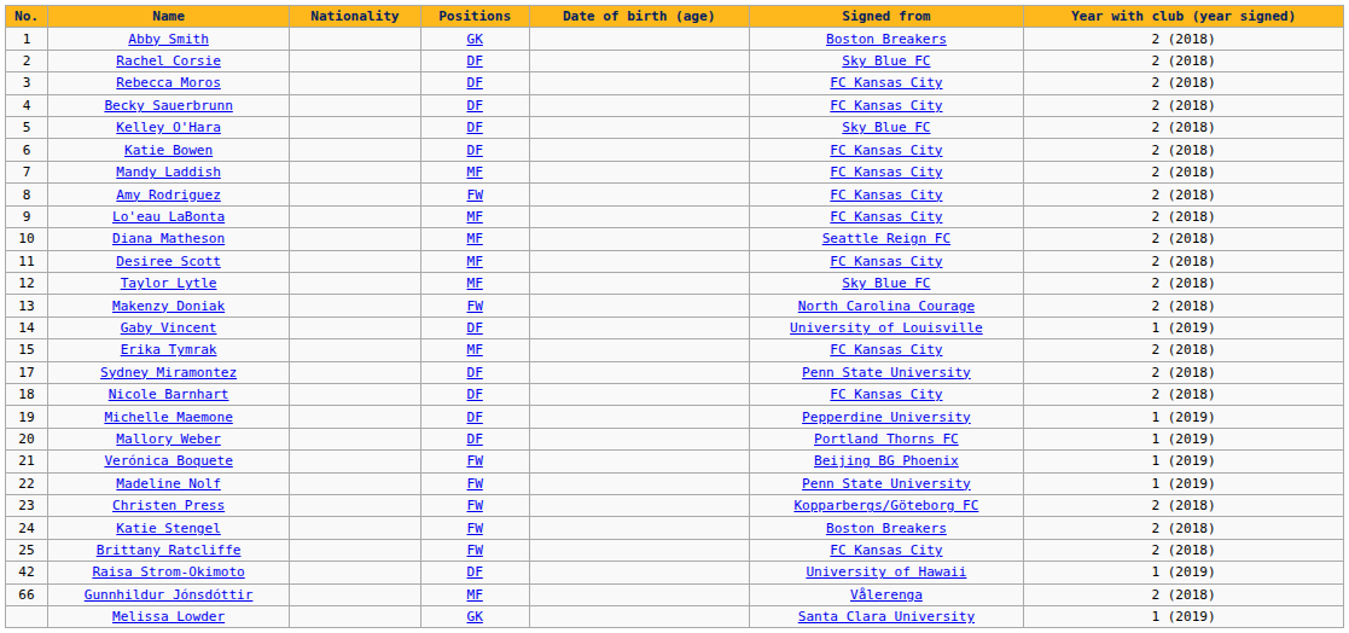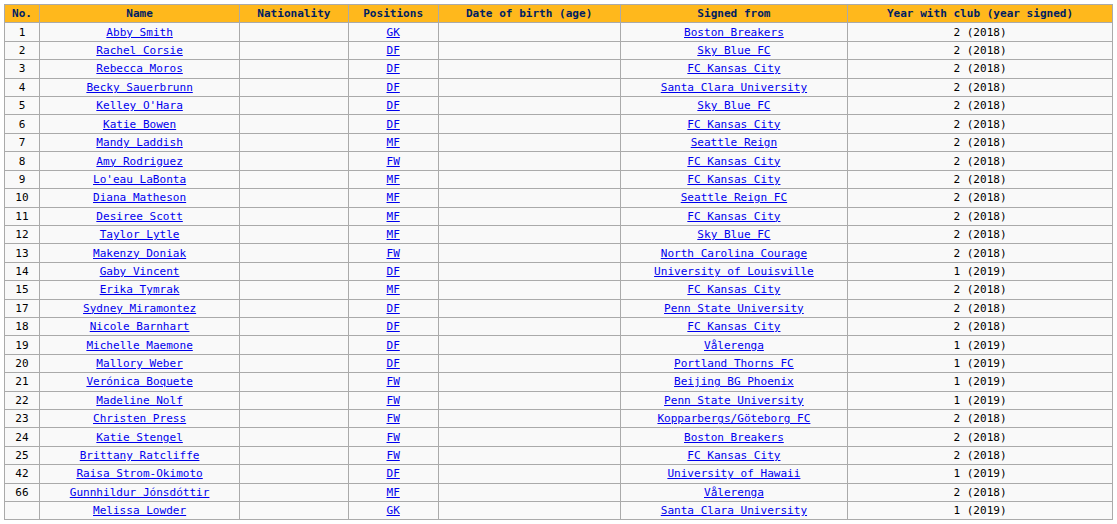Becky Sauerbrunn | Signed from: FC Kansas City -> Santa Clara University
Mandy Laddish | Signed from: FC Kansas City -> Seattle Reign
Michelle Maemone | Signed from: Pepperdine University -> Vålerenga
